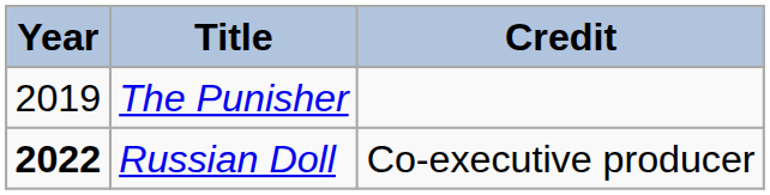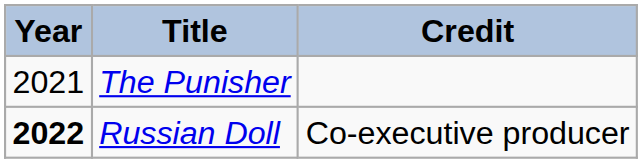The Punisher | Year: 2019 -> 2021
